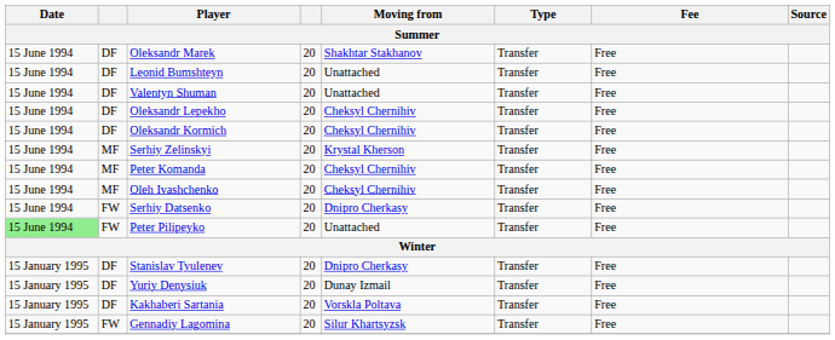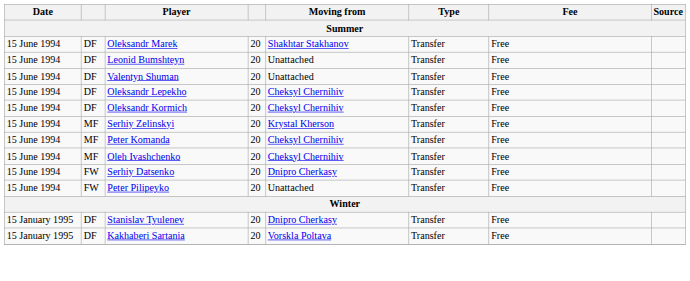Peter Pilipeyko | Date: lightgreen background -> no background
- row: 15 January 1995 | DF | Yuriy Denysiuk | 20 | Dunay Izmail | Transfer | Free
- row: 15 January 1995 | FW | Gennadiy Lagomina | 20 | Silur Khartsyzsk | Transfer | Free
